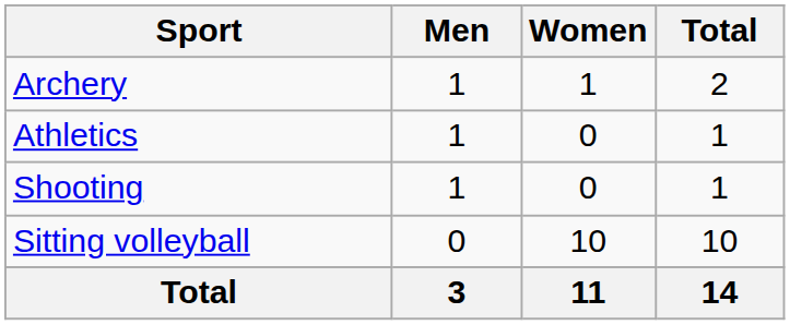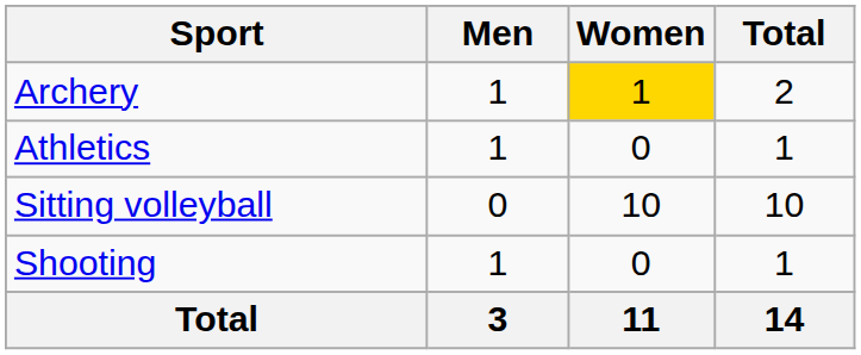Archery | Women: no background -> gold background
rows swapped: Sitting volleyball <-> Shooting
